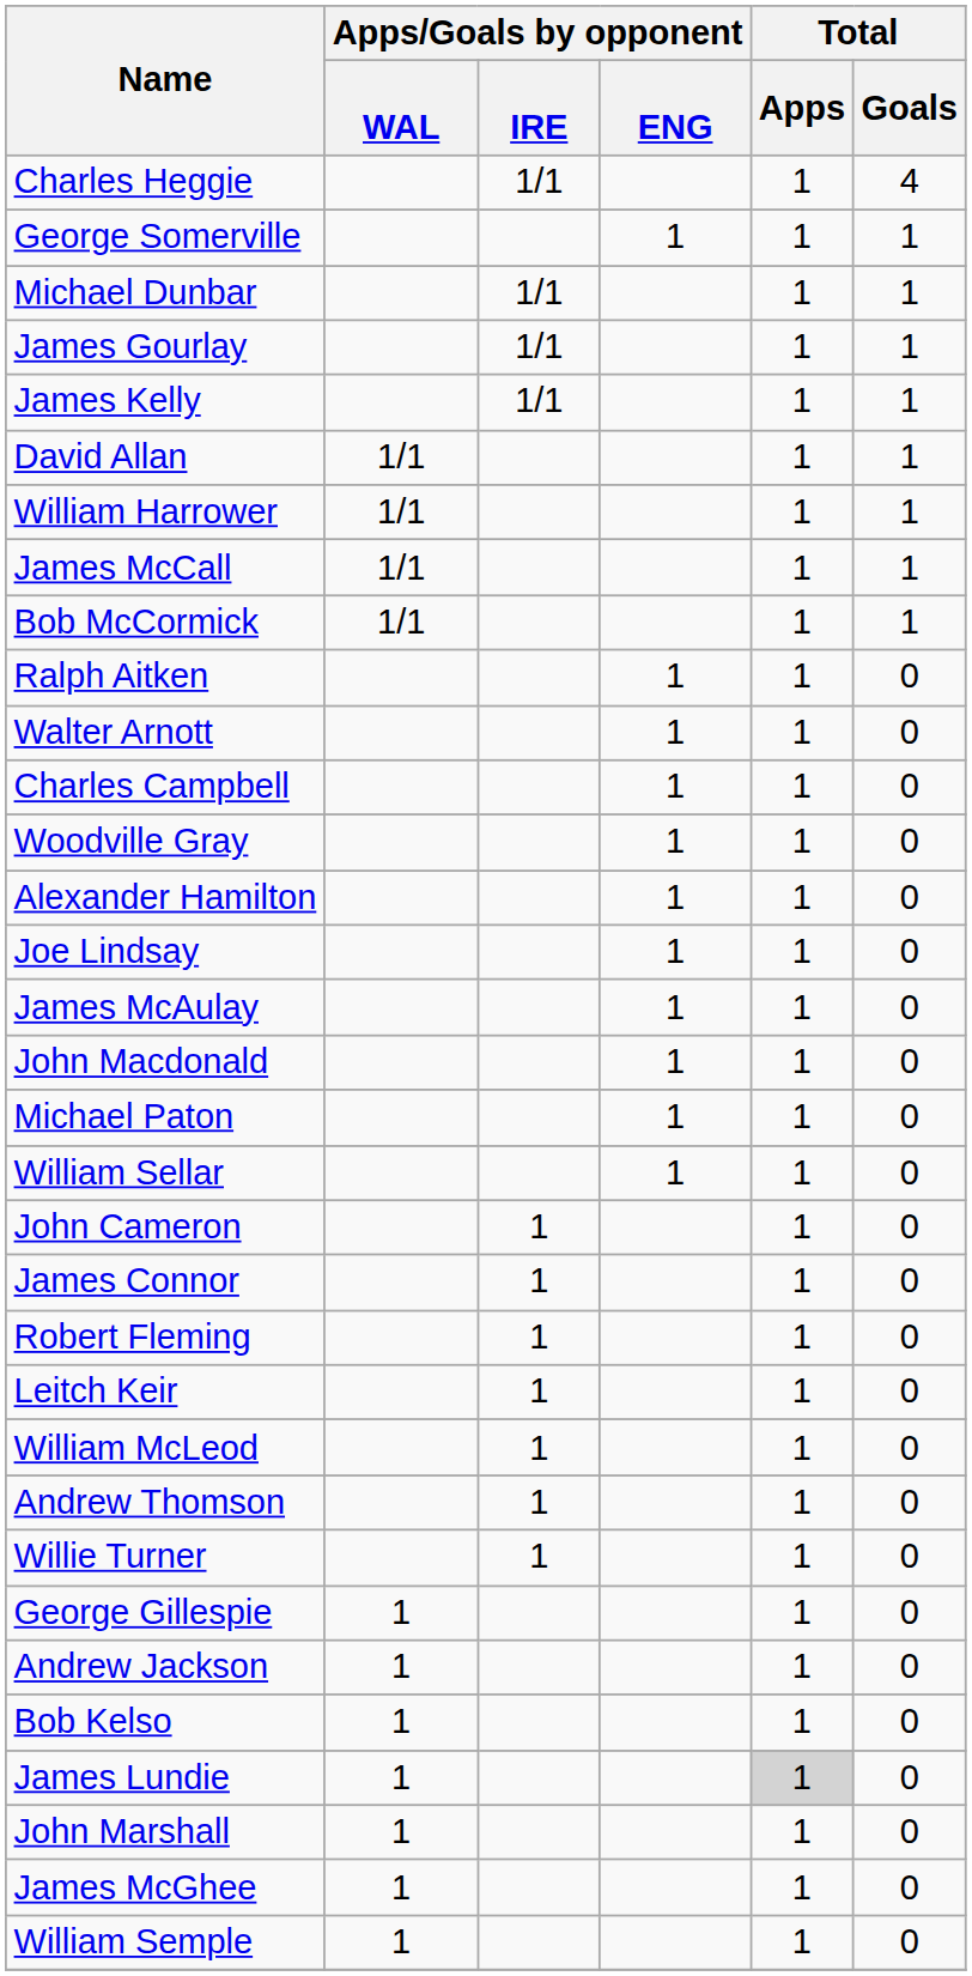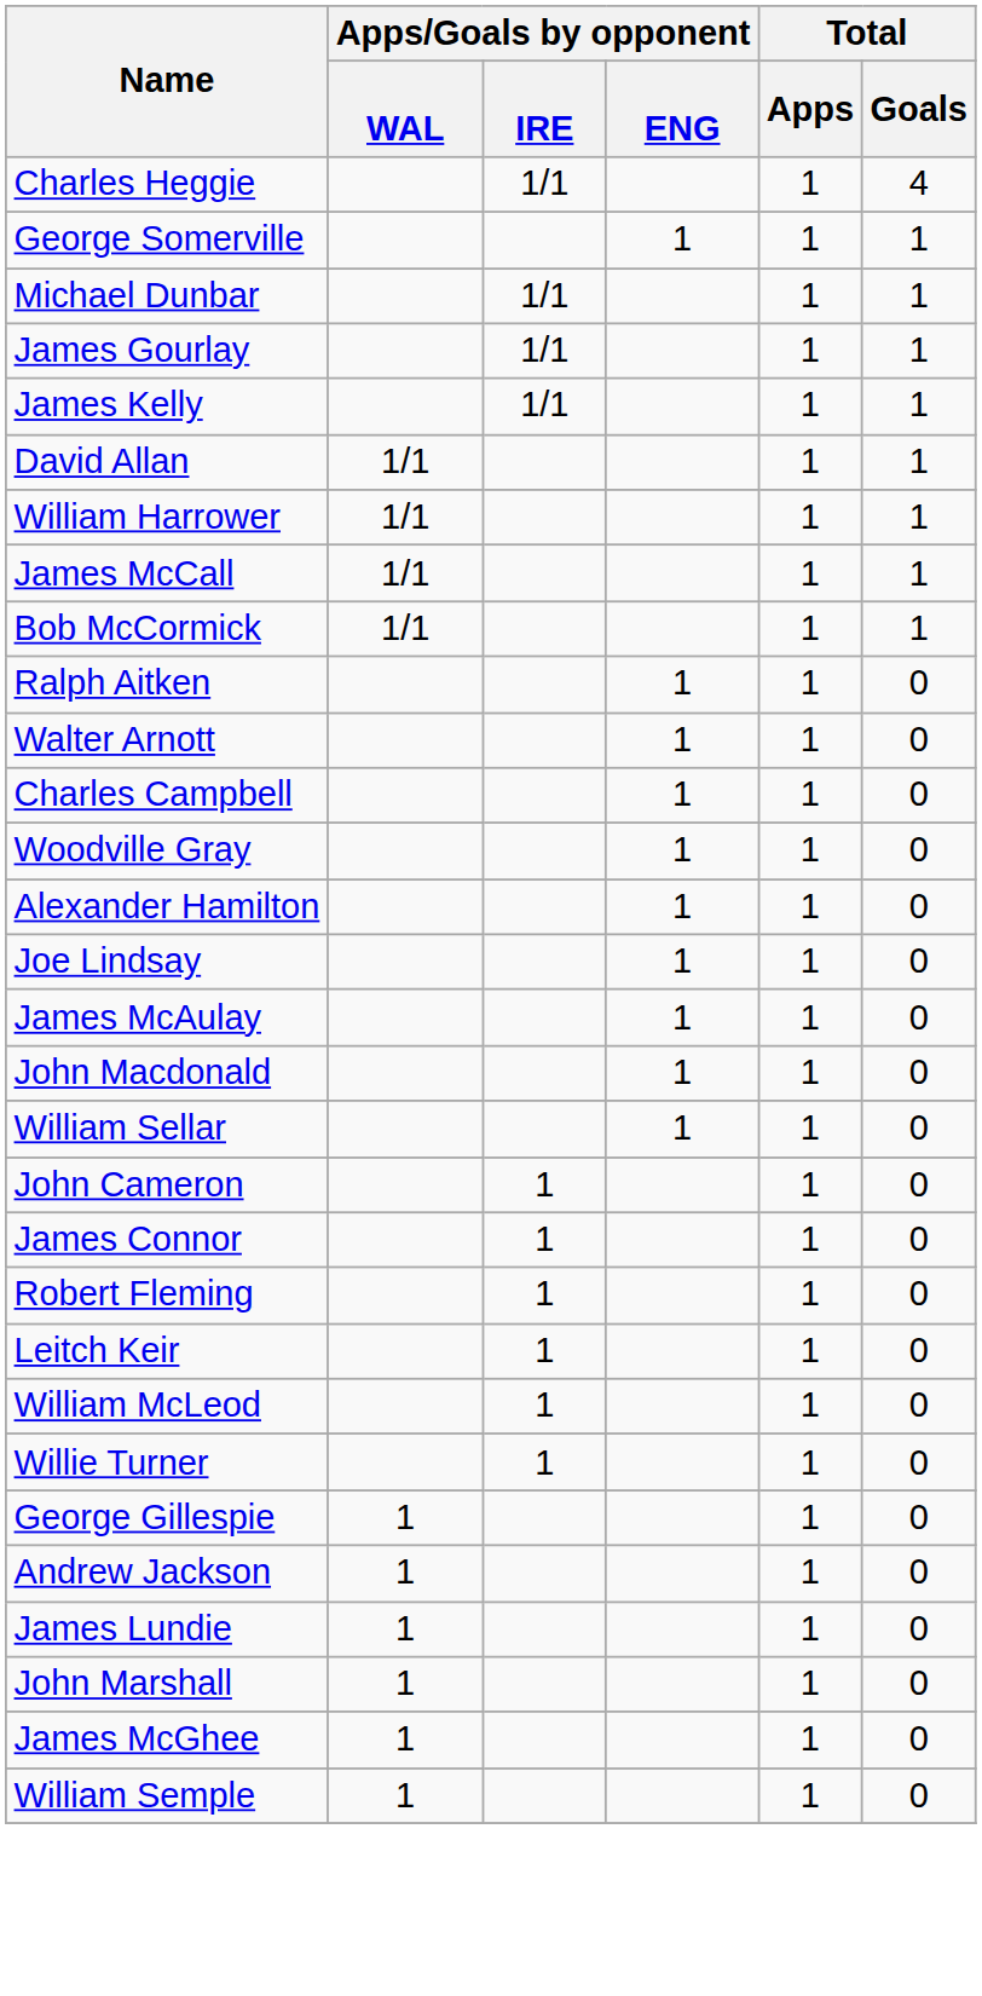- row: Michael Paton | 1 | 1 | 0
- row: Andrew Thomson | 1 | 1 | 0
- row: Bob Kelso | 1 | 1 | 0
James Lundie | Total / Apps: lightgrey background -> no background
